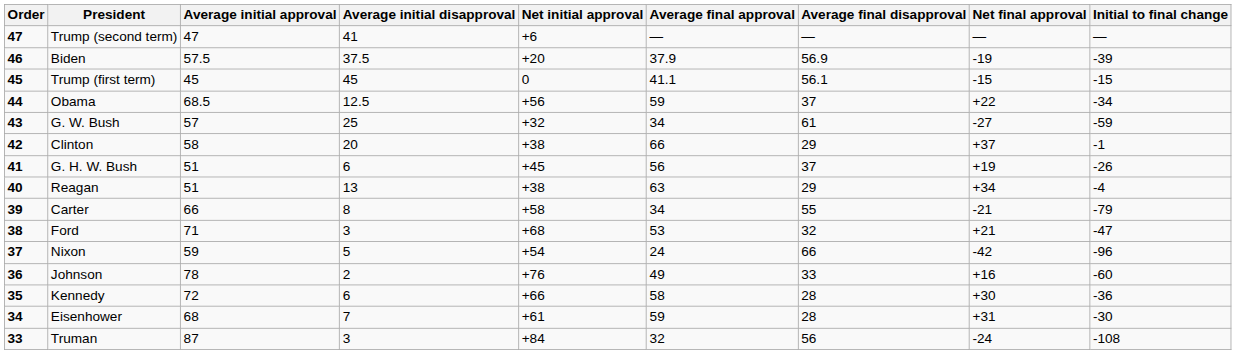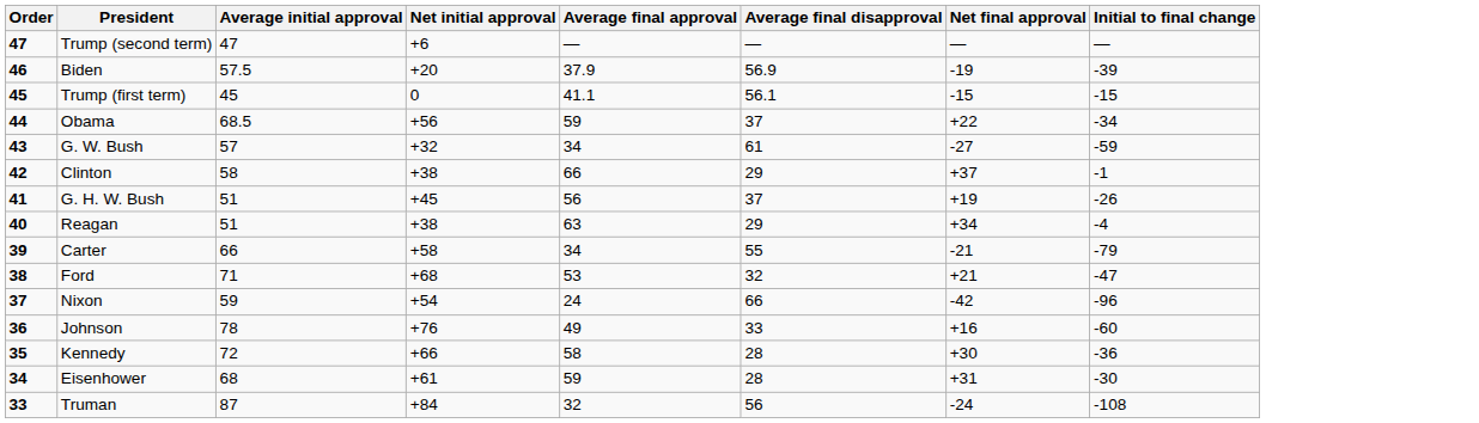- column: Average initial disapproval | 41 | 37.5 | 45 | 12.5 | 25 | 20 | 6 | 13 | 8 | 3 | 5 | 2 | 6 | 7 | 3
